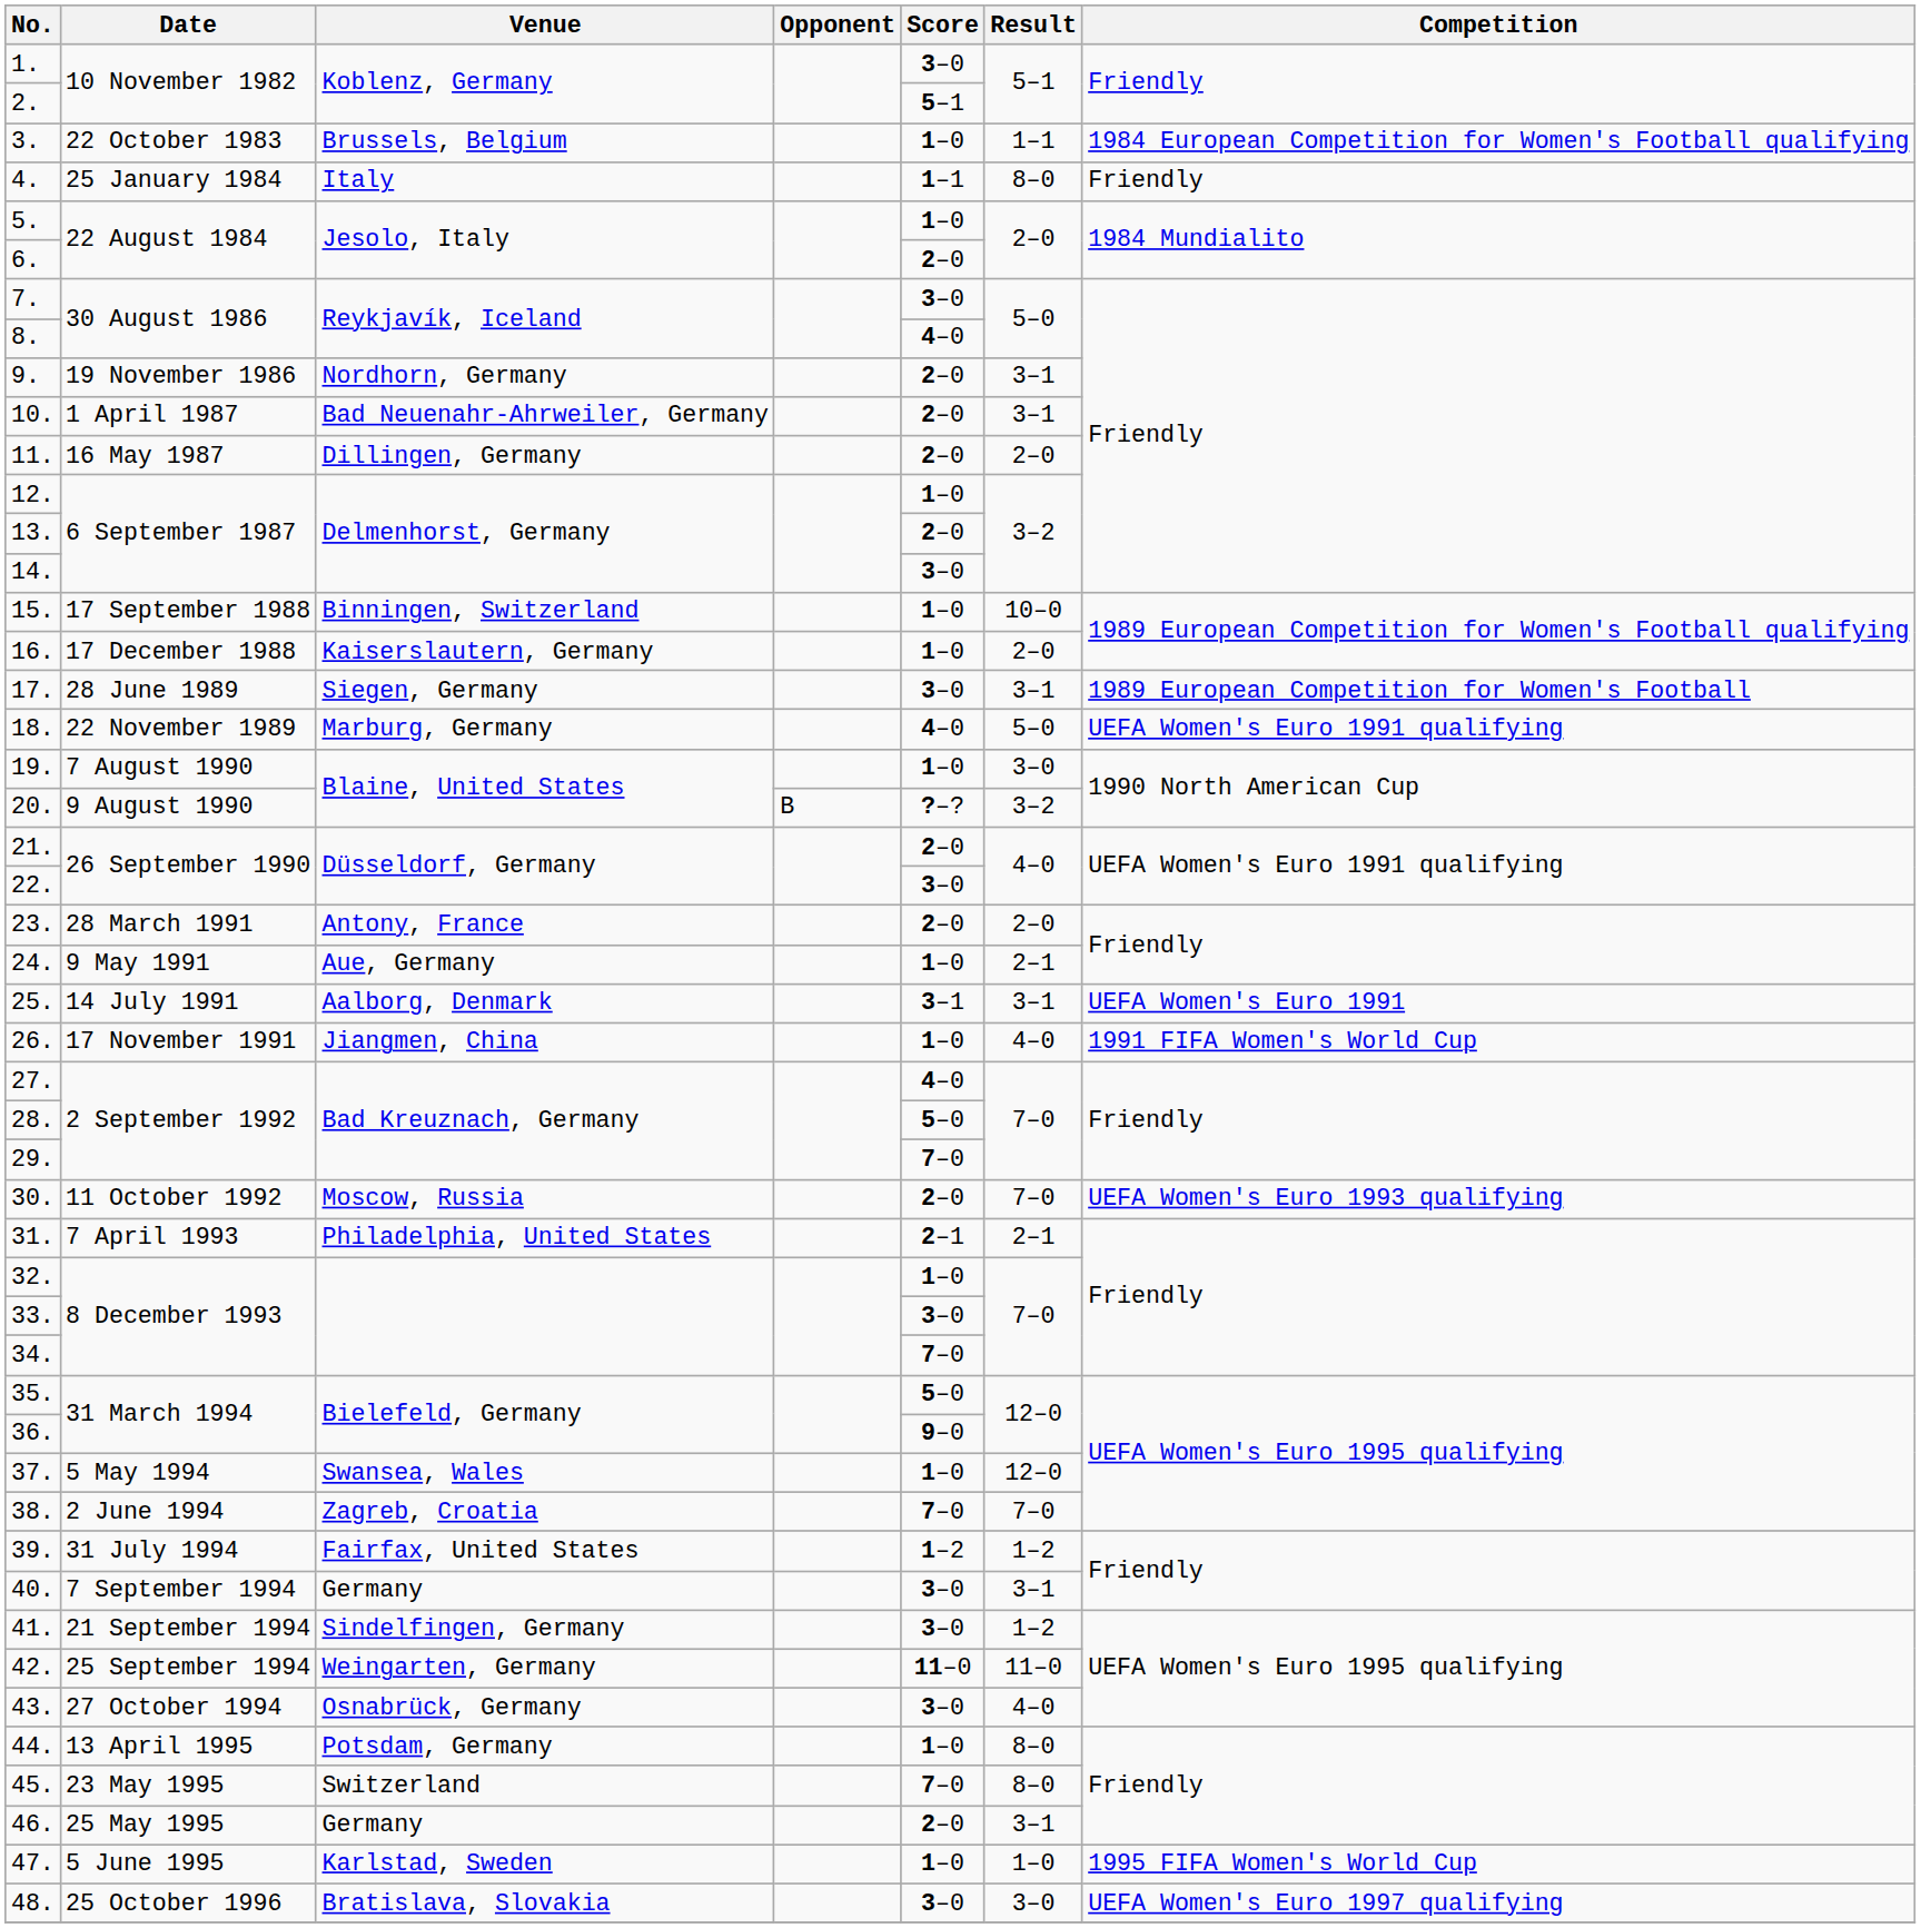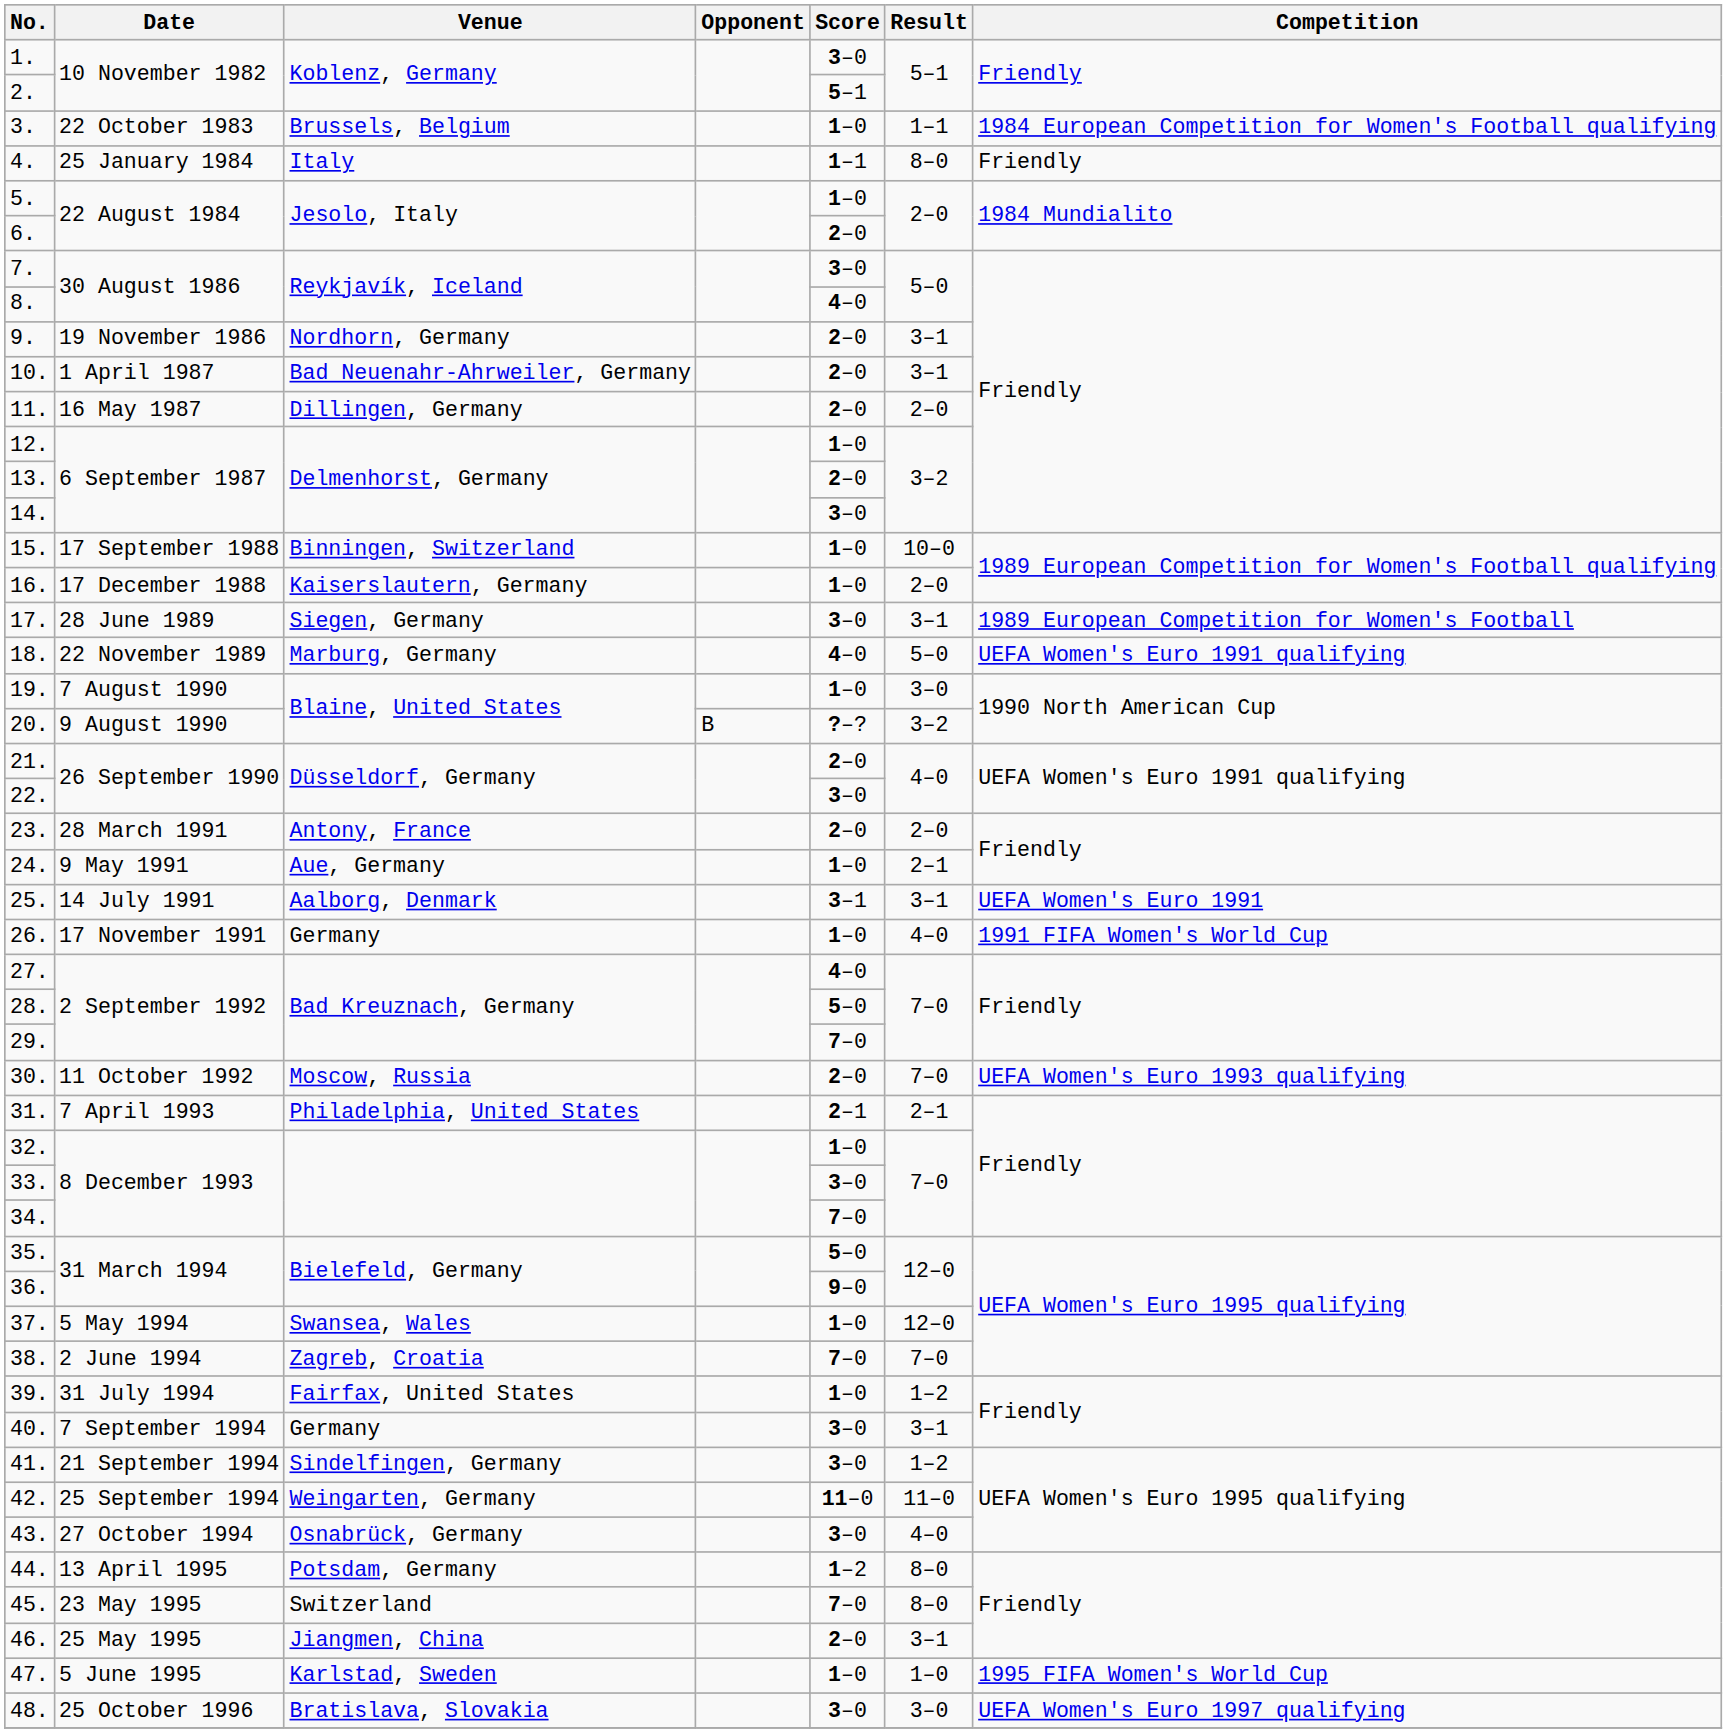26. | Venue: Jiangmen, China -> Germany
39. | Score: 1–2 -> 1–0
44. | Score: 1–0 -> 1–2
46. | Venue: Germany -> Jiangmen, China
